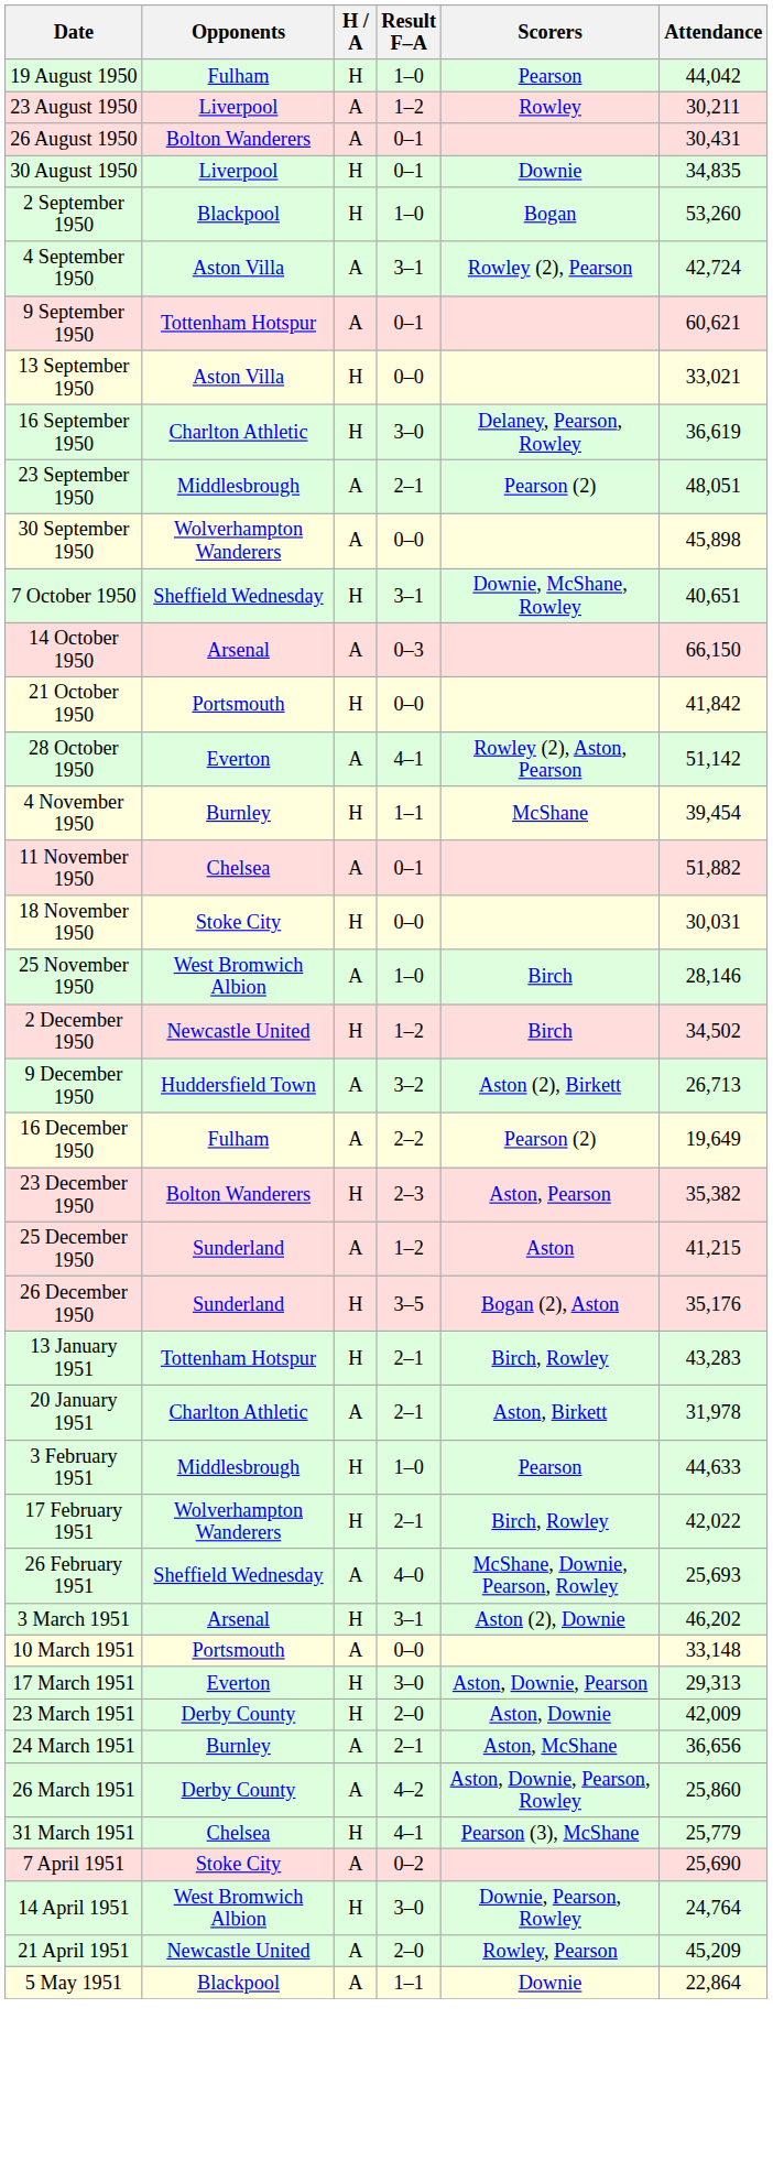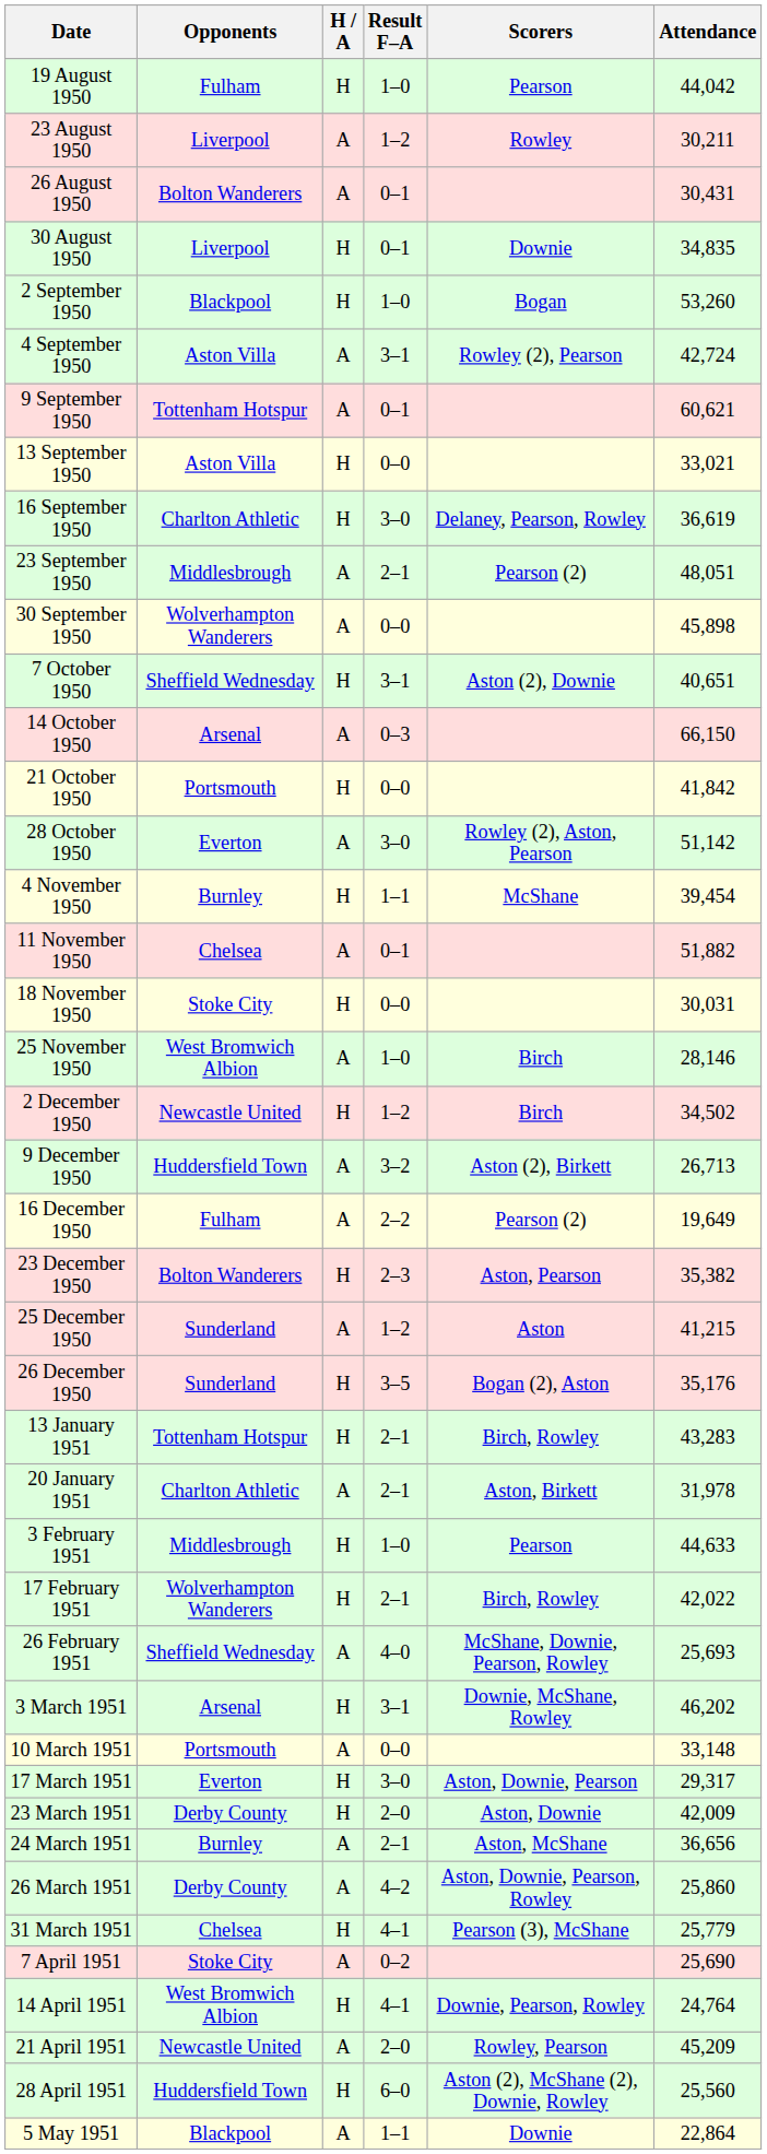7 October 1950 | Scorers: Downie, McShane, Rowley -> Aston (2), Downie
28 October 1950 | Result F–A: 4–1 -> 3–0
3 March 1951 | Scorers: Aston (2), Downie -> Downie, McShane, Rowley
17 March 1951 | Attendance: 29,313 -> 29,317
14 April 1951 | Result F–A: 3–0 -> 4–1
+ row: 28 April 1951 | Huddersfield Town | H | 6–0 | Aston (2), McShane (2), Downie, Rowley | 25,560
